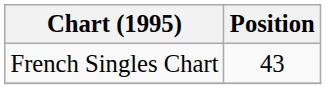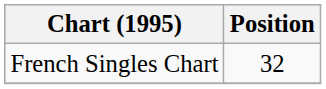French Singles Chart | Position: 43 -> 32
